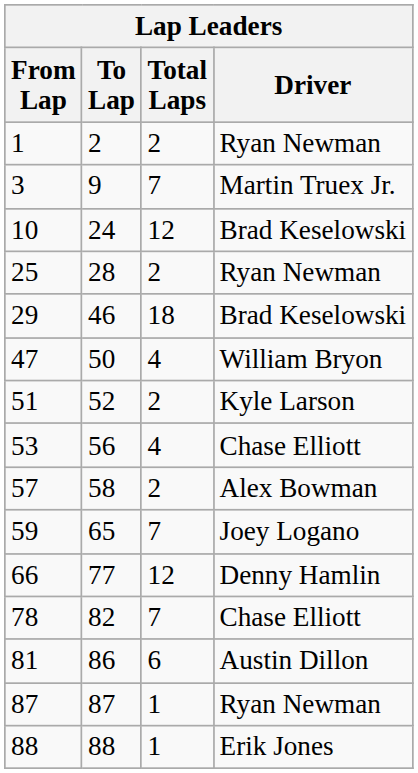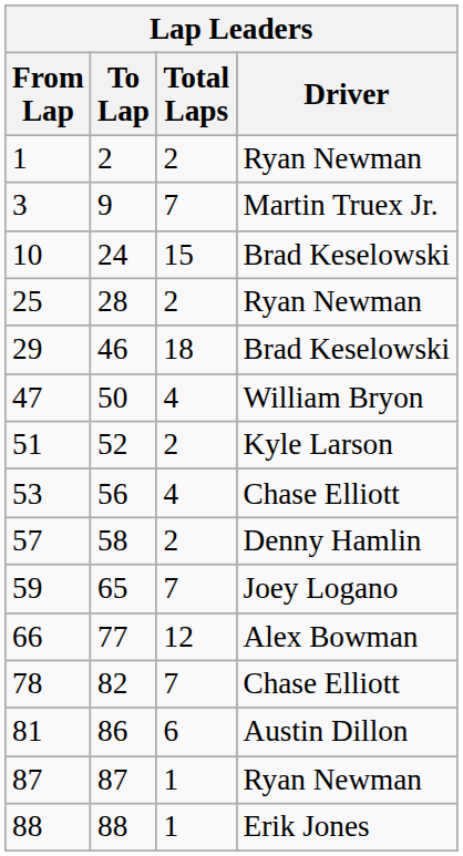10 | Total Laps: 12 -> 15
57 | Driver: Alex Bowman -> Denny Hamlin
66 | Driver: Denny Hamlin -> Alex Bowman
